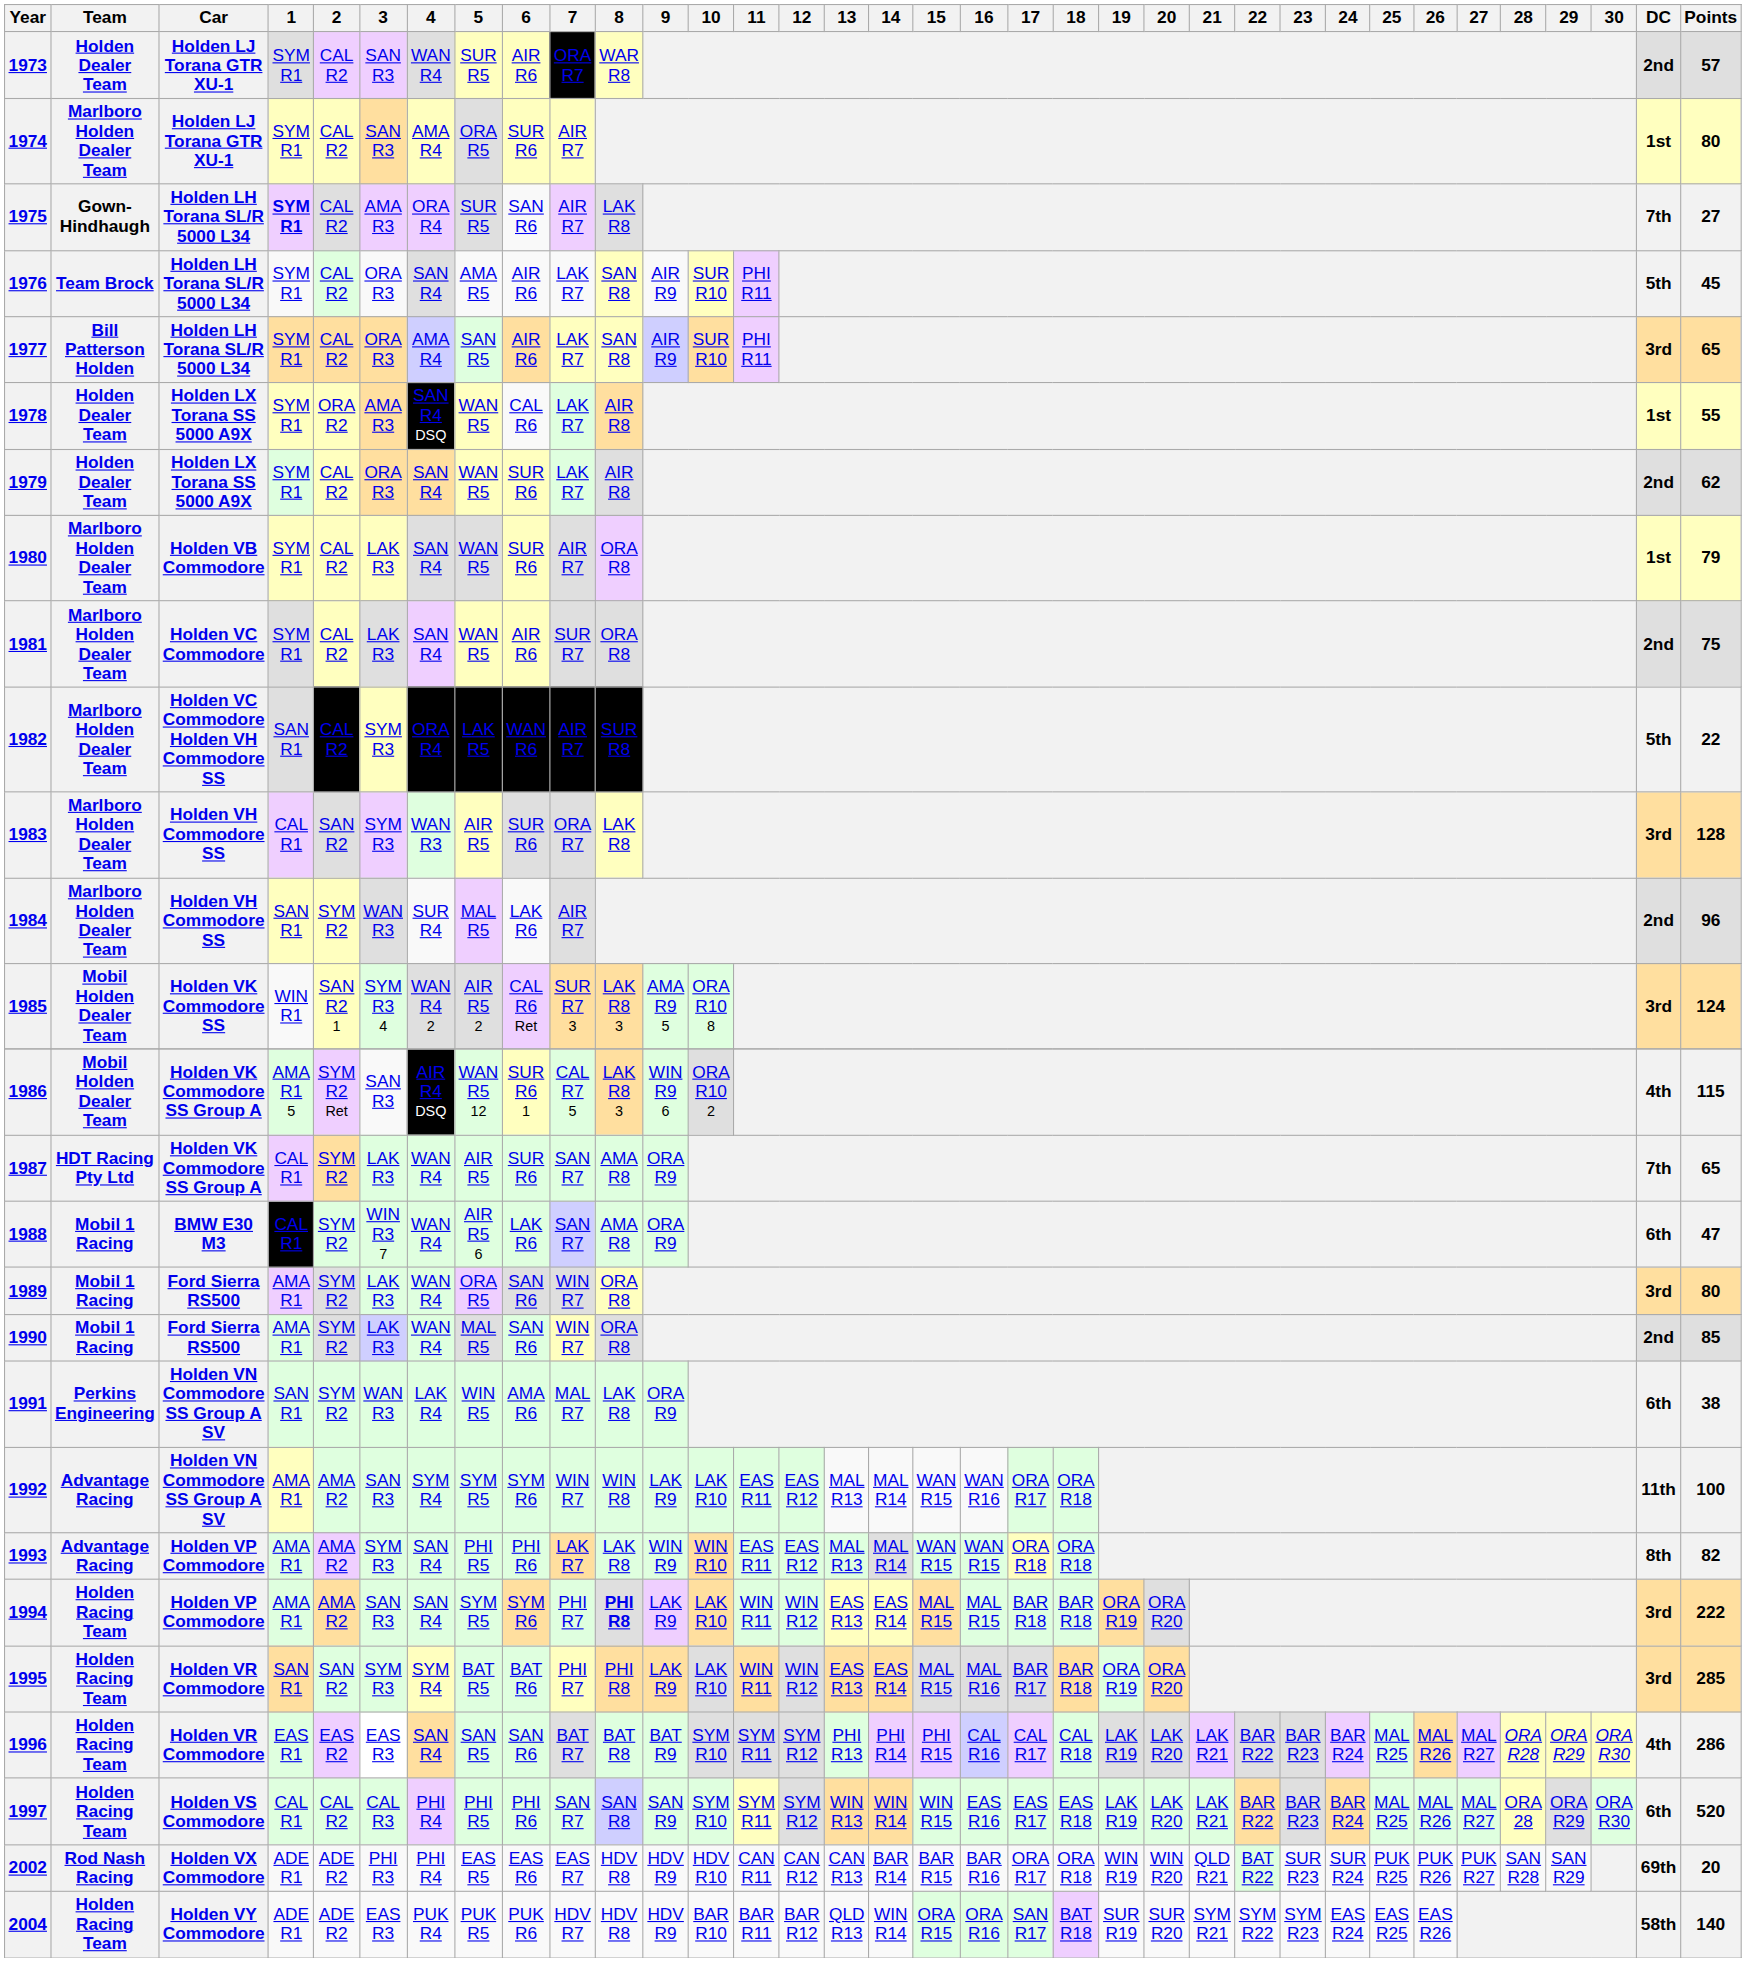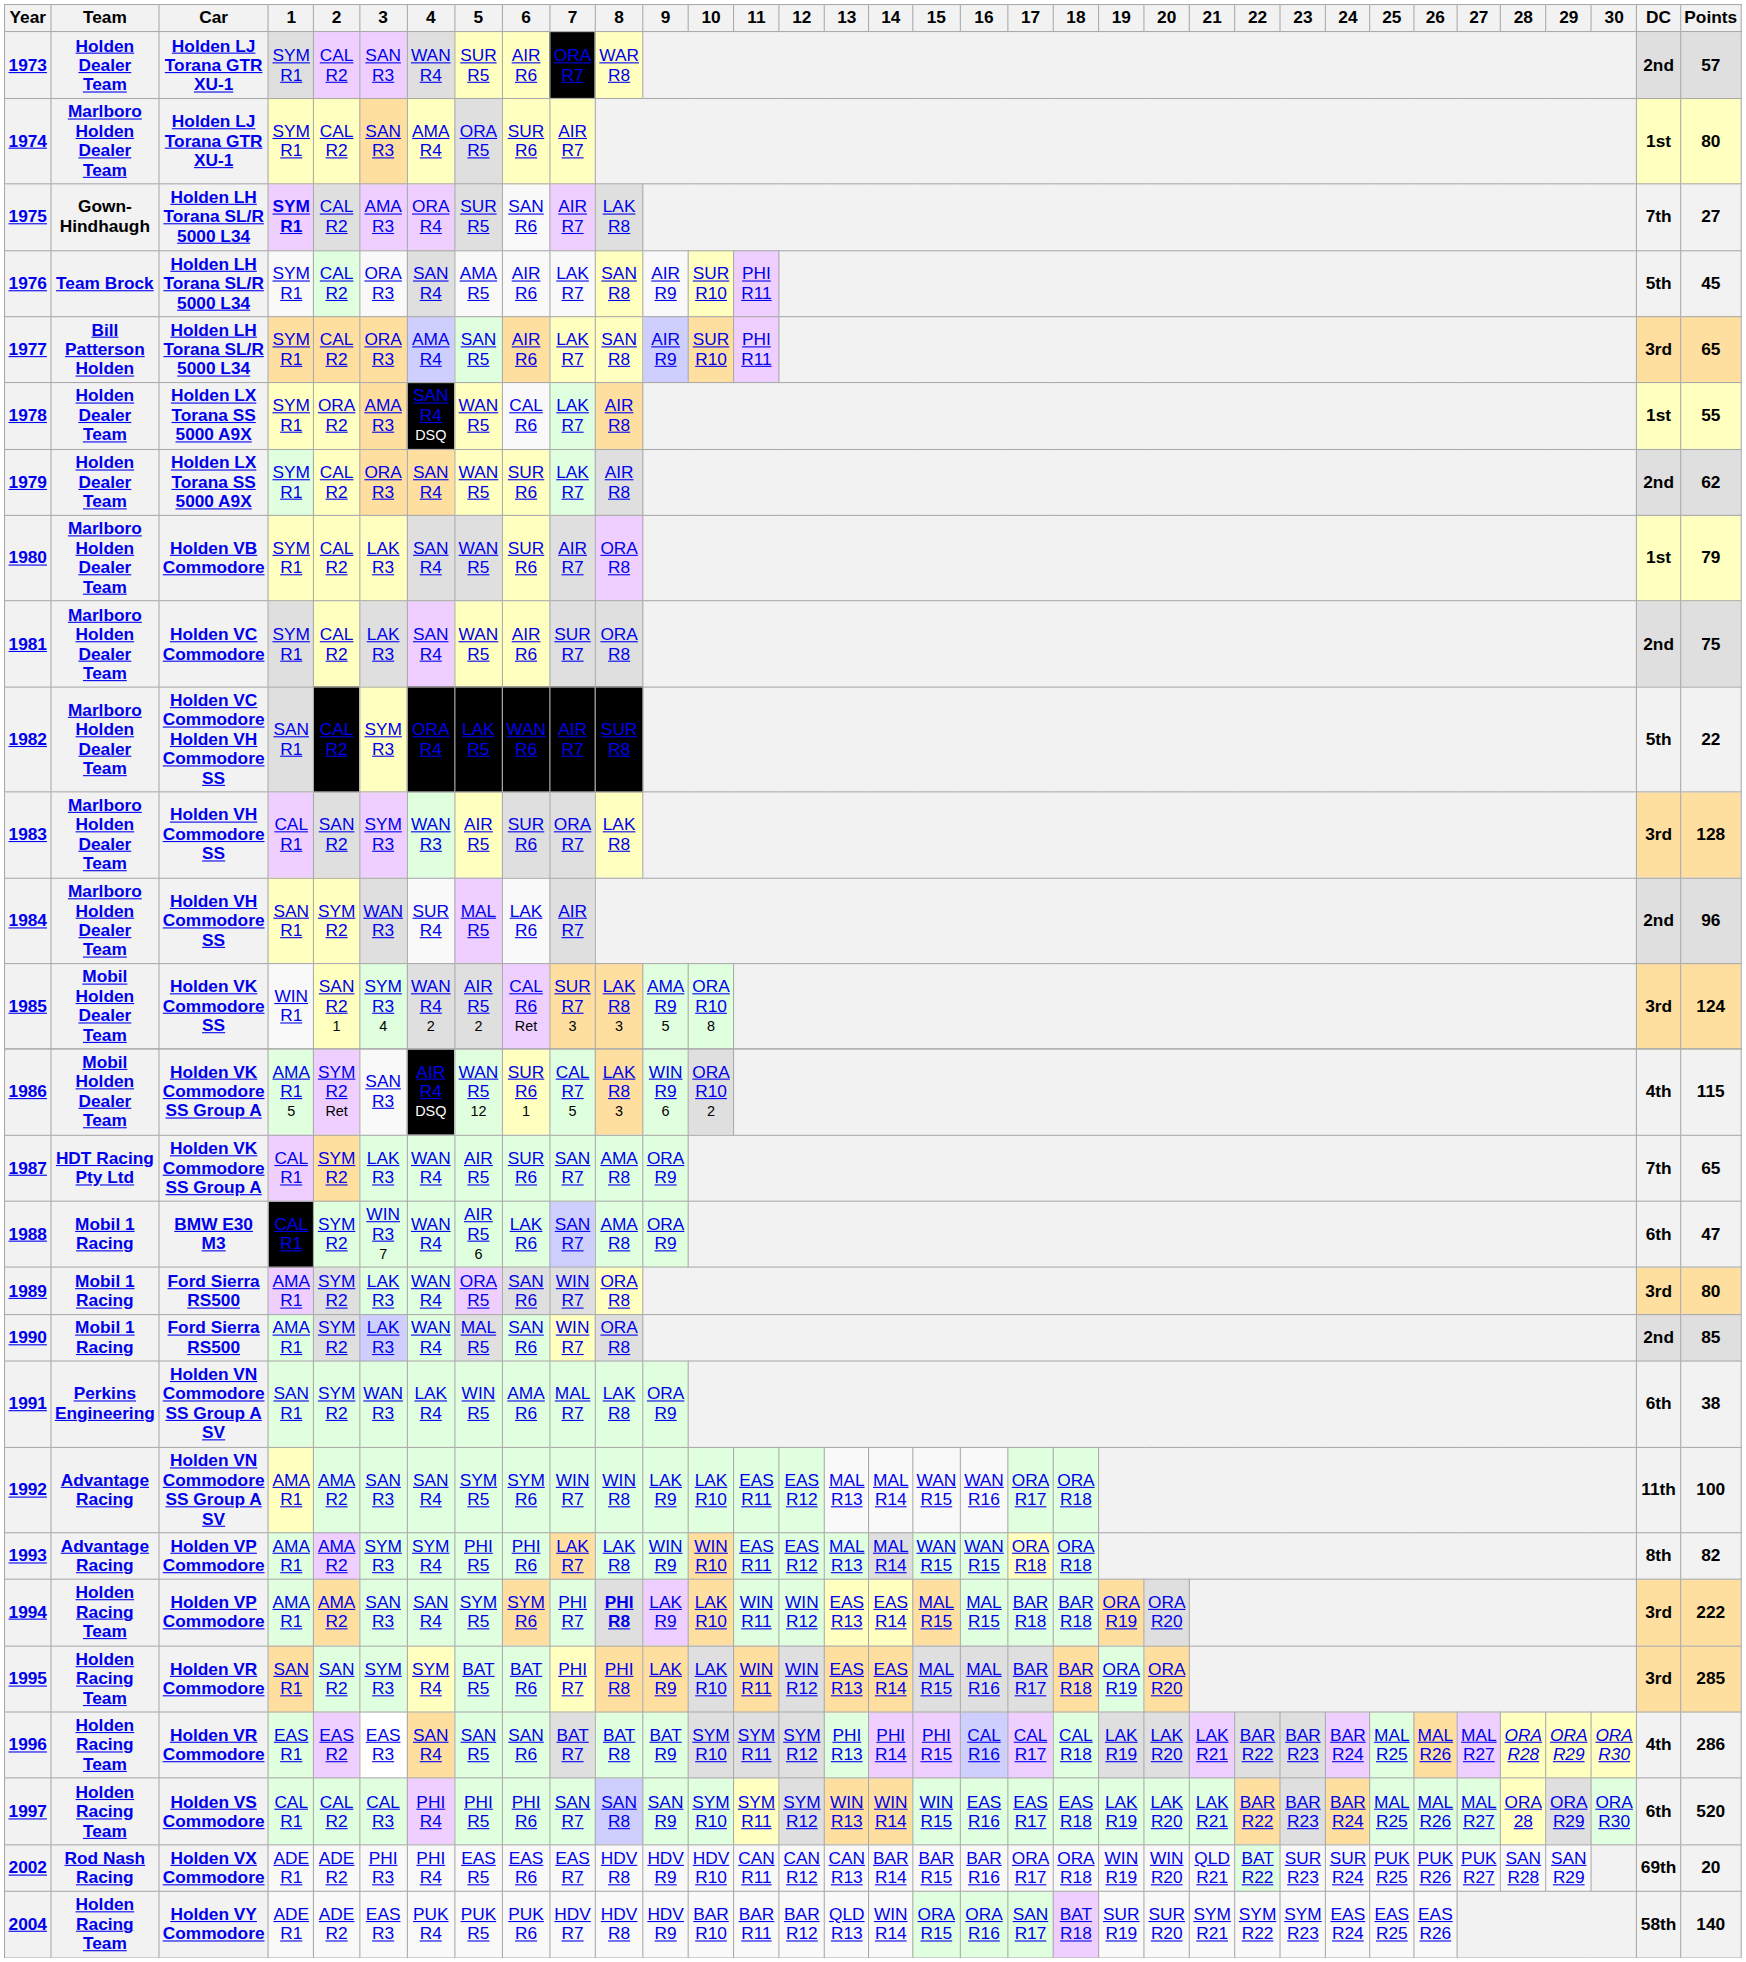1992 | 4: SYM R4 -> SAN R4
1993 | 4: SAN R4 -> SYM R4
